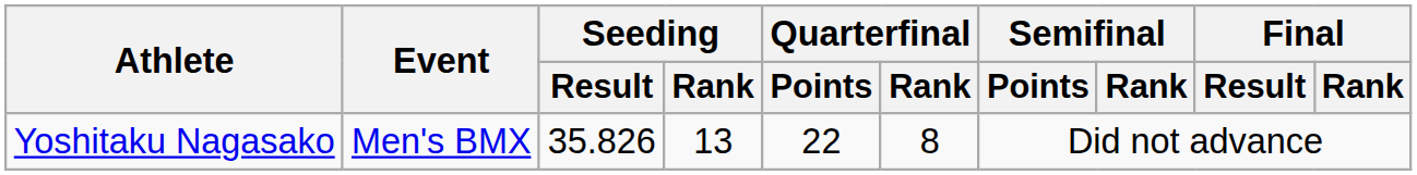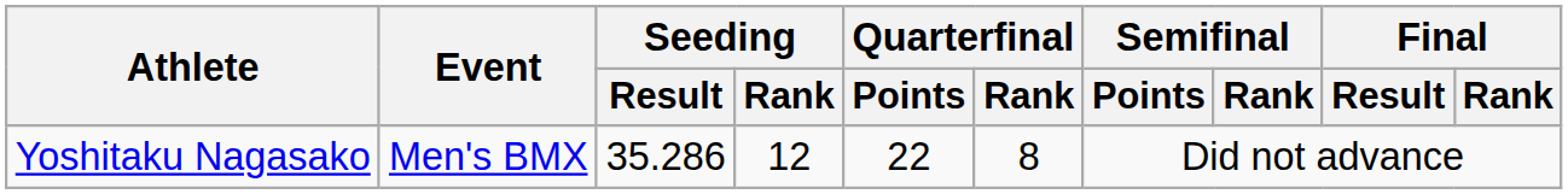Yoshitaku Nagasako | Seeding / Result: 35.826 -> 35.286
Yoshitaku Nagasako | Seeding / Rank: 13 -> 12
